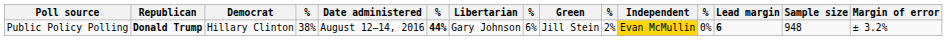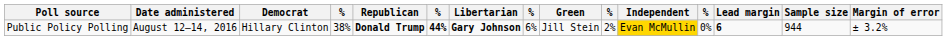columns swapped: Date administered <-> Republican
Public Policy Polling | Libertarian: normal -> bold
Public Policy Polling | Sample size: 948 -> 944
